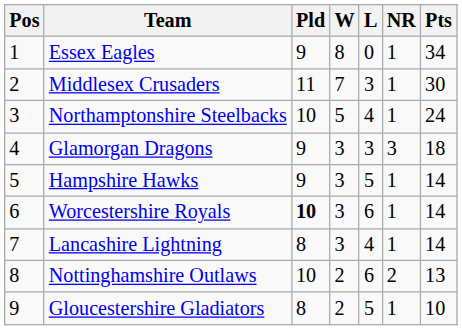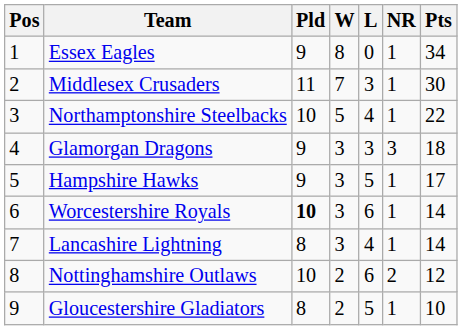Northamptonshire Steelbacks | Pts: 24 -> 22
Hampshire Hawks | Pts: 14 -> 17
Nottinghamshire Outlaws | Pts: 13 -> 12
